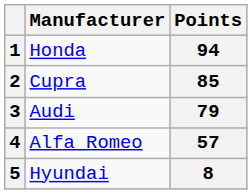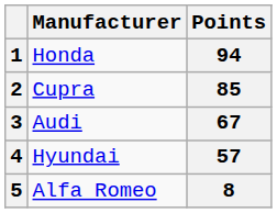3 | Points: 79 -> 67
4 | Manufacturer: Alfa Romeo -> Hyundai
5 | Manufacturer: Hyundai -> Alfa Romeo
